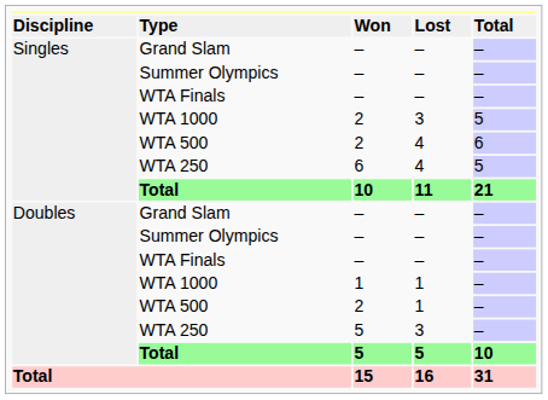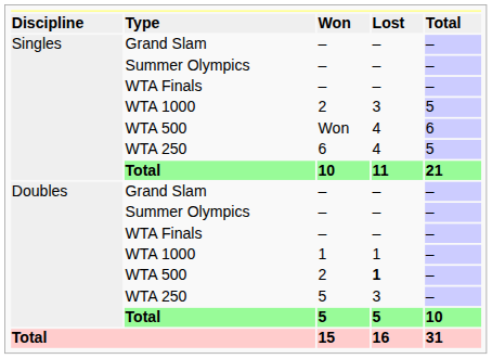Singles / WTA 500 | column 3: 2 -> Won
Doubles / WTA 500 | column 4: normal -> bold
